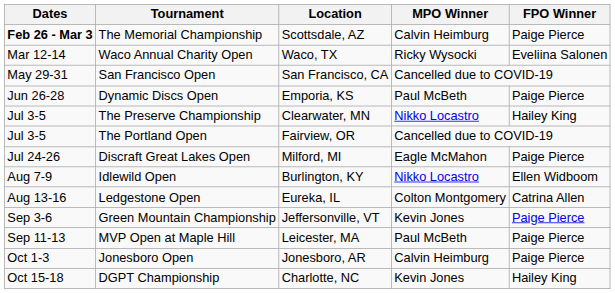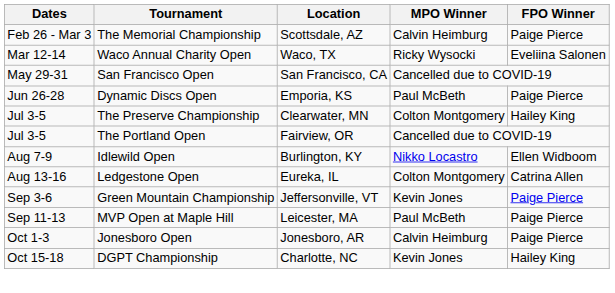The Memorial Championship | Dates: bold -> normal
The Preserve Championship | MPO Winner: Nikko Locastro -> Colton Montgomery
- row: Jul 24-26 | Discraft Great Lakes Open | Milford, MI | Eagle McMahon | Paige Pierce
